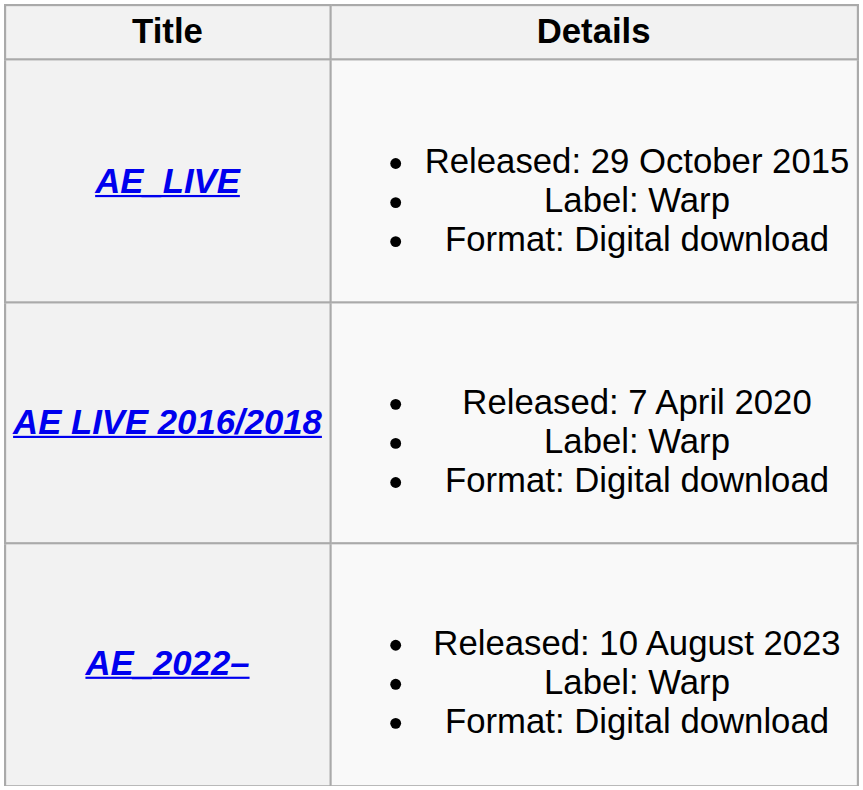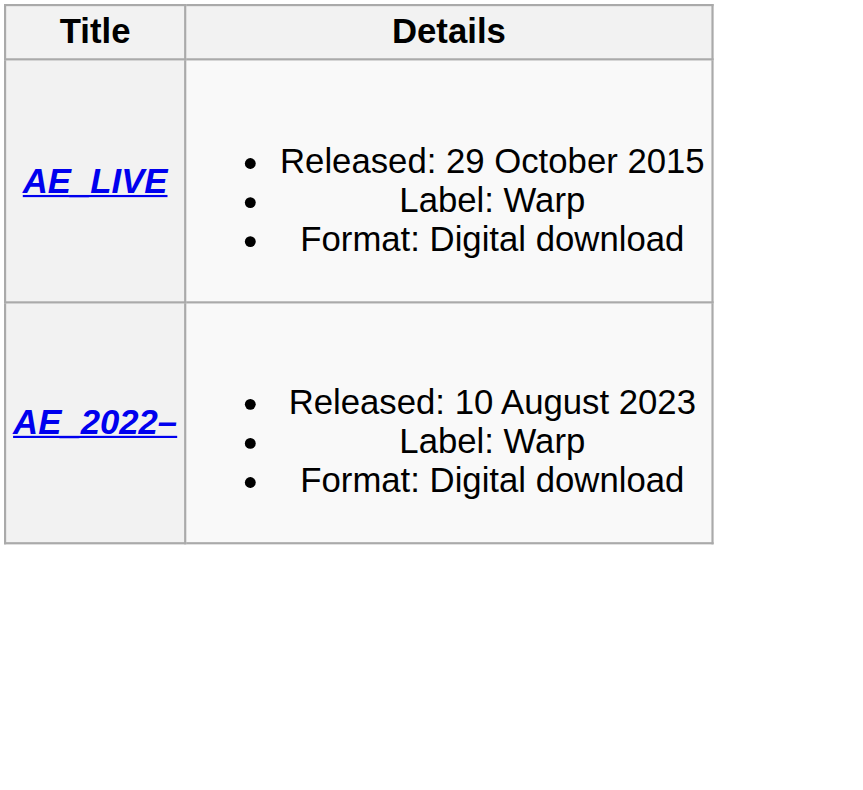- row: AE LIVE 2016/2018 | Released: 7 April 2020 Label: Warp Format: Digital download
